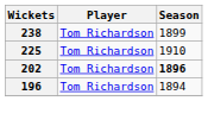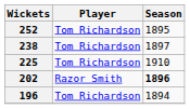+ row: 252 | Tom Richardson | 1895
238 | Season: 1899 -> 1897
202 | Player: Tom Richardson -> Razor Smith
